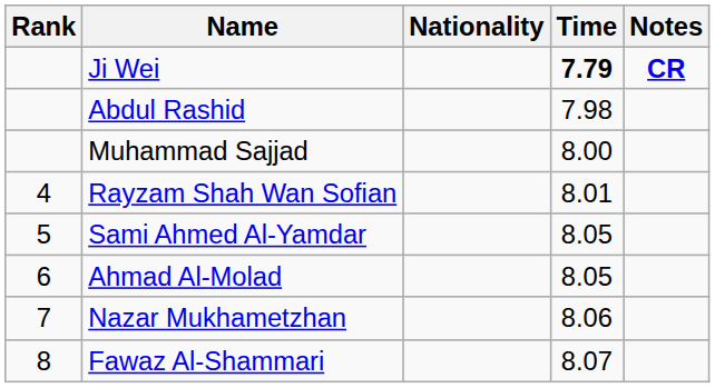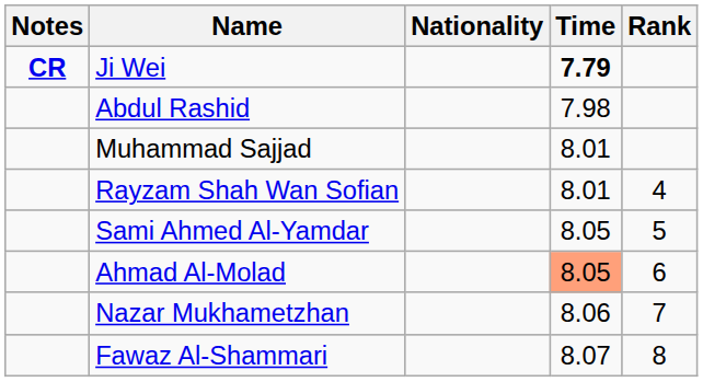columns swapped: Rank <-> Notes
Muhammad Sajjad | Time: 8.00 -> 8.01
Ahmad Al-Molad | Time: no background -> lightsalmon background
